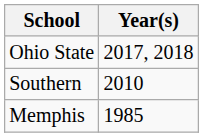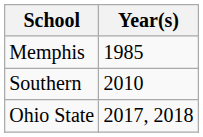rows swapped: Memphis <-> Ohio State
